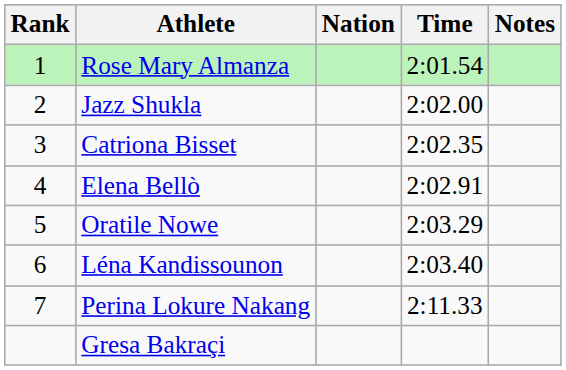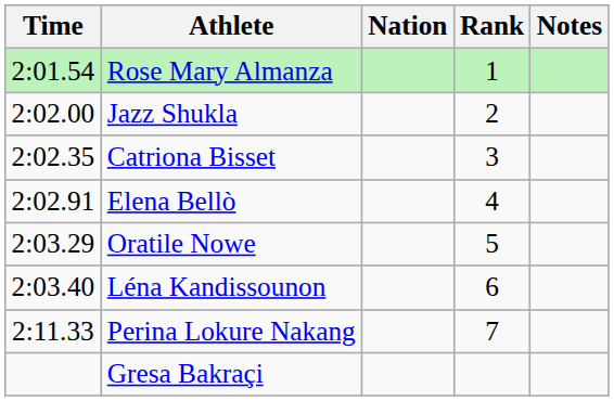columns swapped: Rank <-> Time
